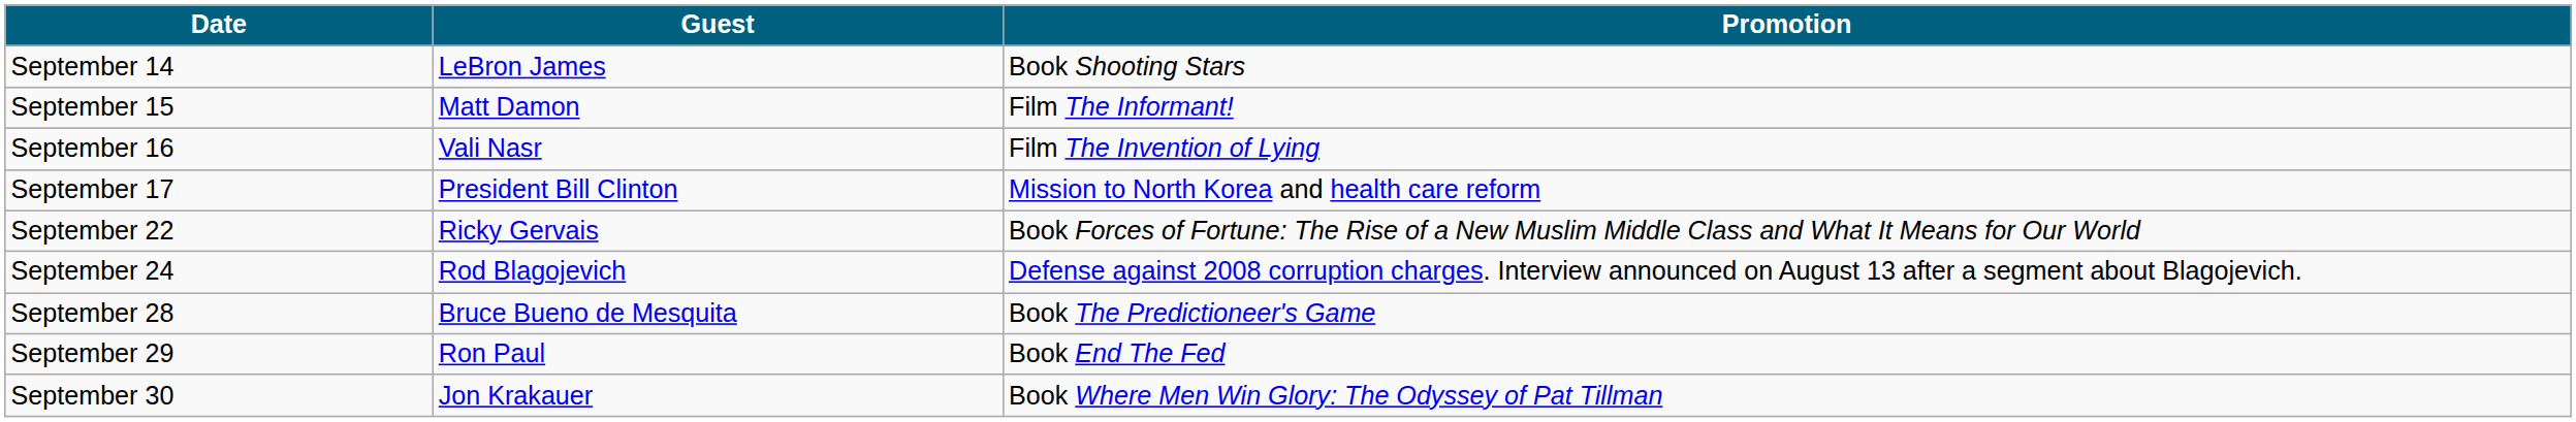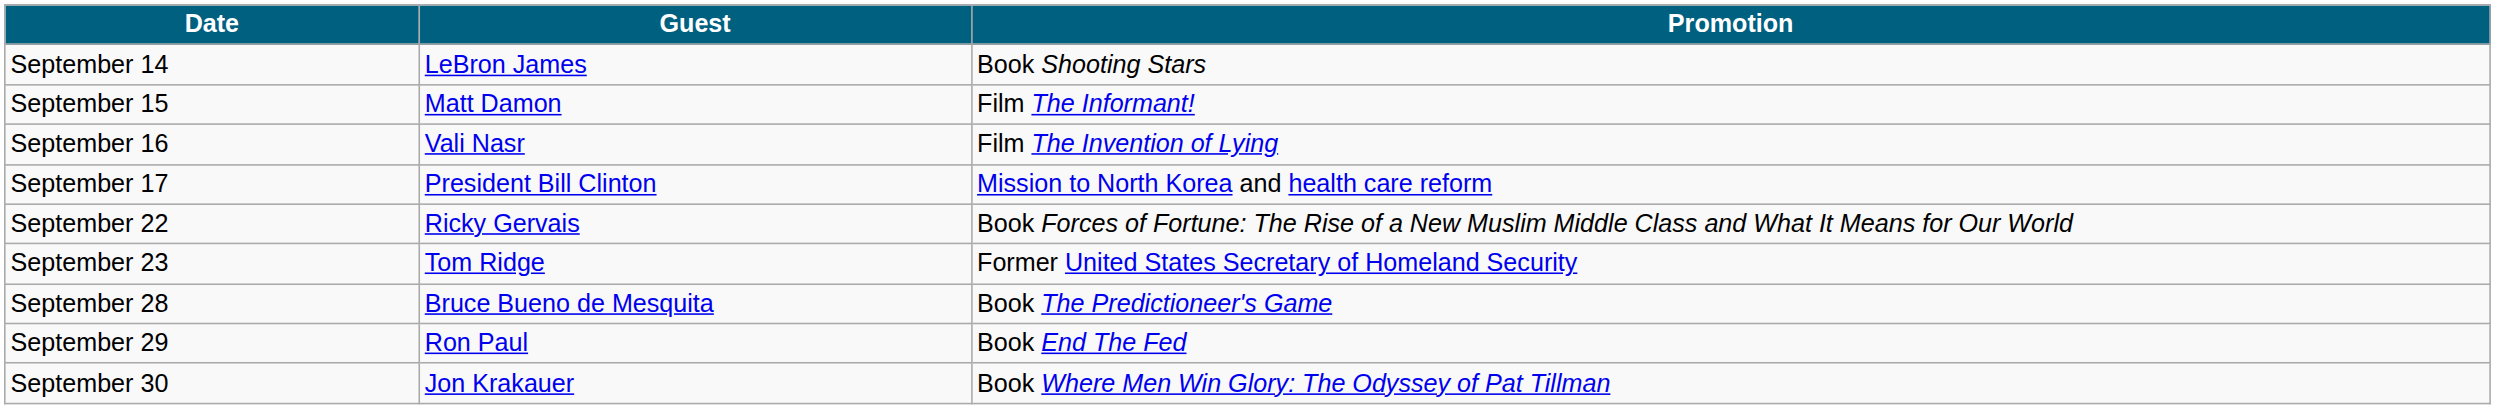+ row: September 23 | Tom Ridge | Former United States Secretary of Homeland Security
- row: September 24 | Rod Blagojevich | Defense against 2008 corruption charges. Interview announced on August 13 after a segment about Blagojevich.
